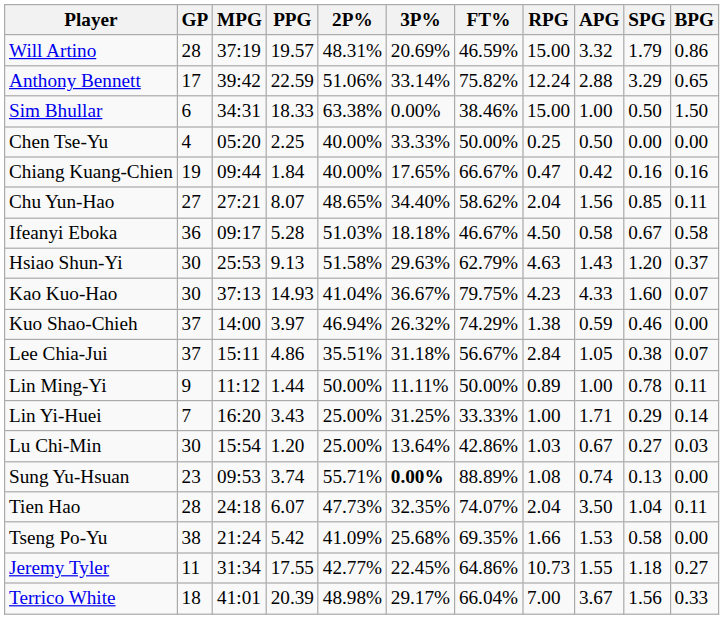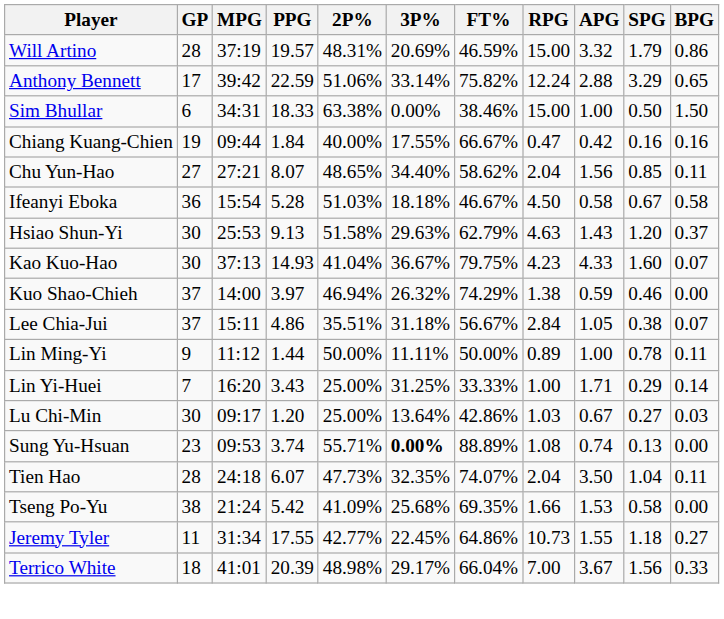- row: Chen Tse-Yu | 4 | 05:20 | 2.25 | 40.00% | 33.33% | 50.00% | 0.25 | 0.50 | 0.00 | 0.00
Chiang Kuang-Chien | 3P%: 17.65% -> 17.55%
Ifeanyi Eboka | MPG: 09:17 -> 15:54
Lu Chi-Min | MPG: 15:54 -> 09:17
